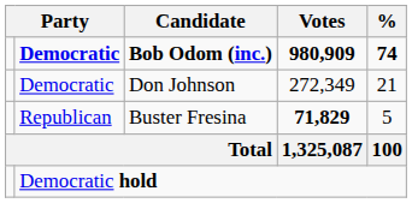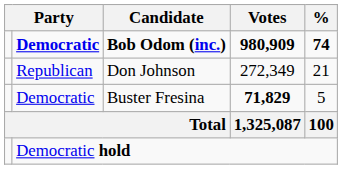Don Johnson | column 2: Democratic -> Republican
Buster Fresina | column 2: Republican -> Democratic
